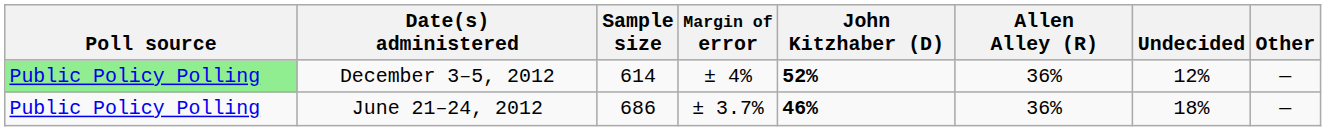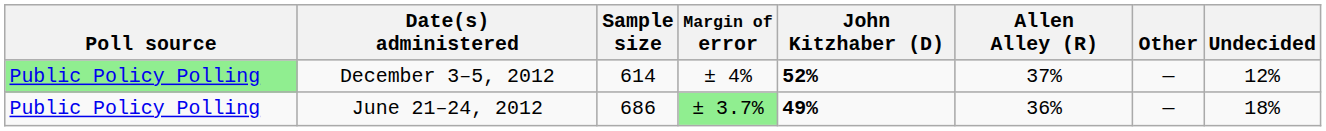columns swapped: Other <-> Undecided
December 3–5, 2012 | Allen Alley (R): 36% -> 37%
June 21–24, 2012 | Margin of error: no background -> lightgreen background
June 21–24, 2012 | John Kitzhaber (D): 46% -> 49%
